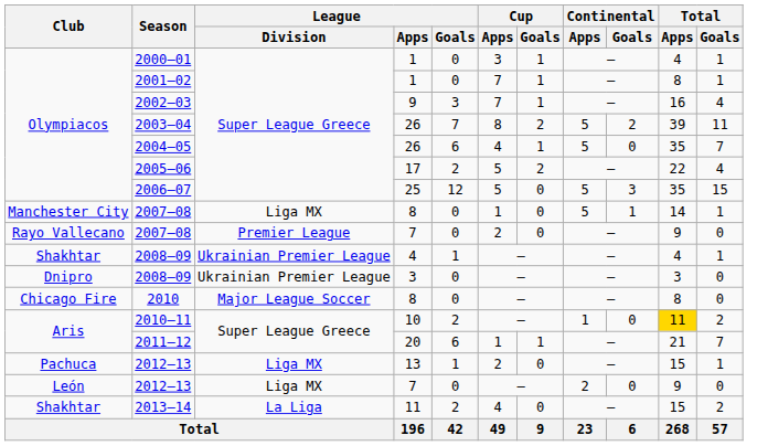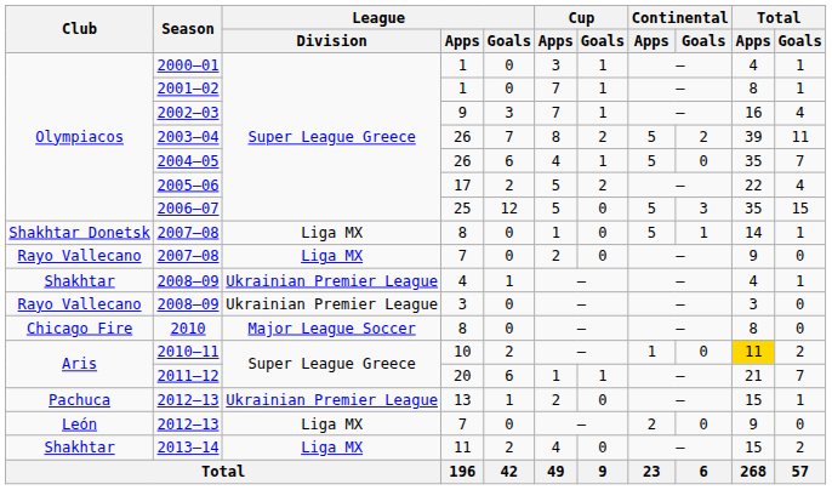2007–08 / 8 | Club: Manchester City -> Shakhtar Donetsk
2007–08 / 7 | League / Division: Premier League -> Liga MX
2008–09 / 3 | Club: Dnipro -> Rayo Vallecano
2012–13 / 13 | League / Division: Liga MX -> Ukrainian Premier League
2013–14 | League / Division: La Liga -> Liga MX
